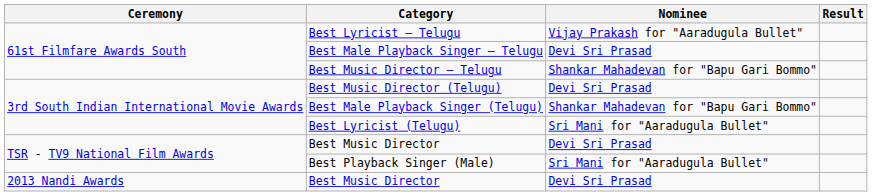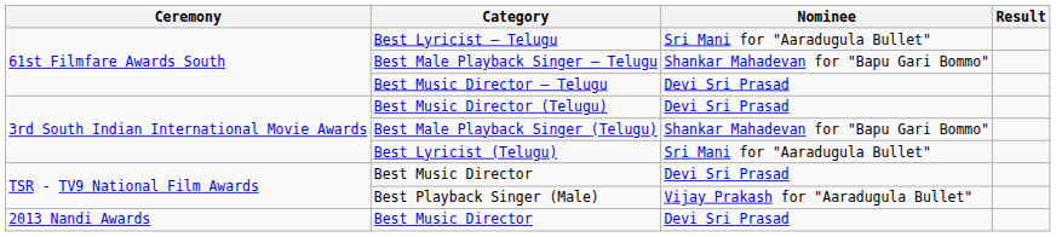Best Lyricist – Telugu | Nominee: Vijay Prakash for "Aaradugula Bullet" -> Sri Mani for "Aaradugula Bullet"
Best Male Playback Singer – Telugu | Nominee: Devi Sri Prasad -> Shankar Mahadevan for "Bapu Gari Bommo"
Best Music Director – Telugu | Nominee: Shankar Mahadevan for "Bapu Gari Bommo" -> Devi Sri Prasad
Best Playback Singer (Male) | Nominee: Sri Mani for "Aaradugula Bullet" -> Vijay Prakash for "Aaradugula Bullet"
